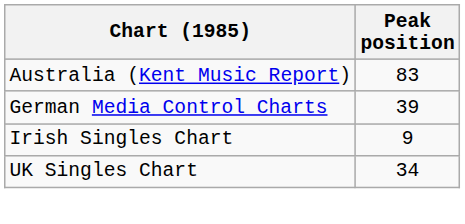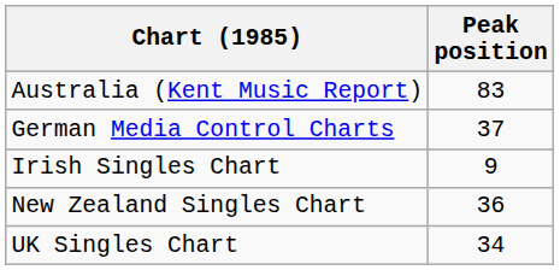German Media Control Charts | Peak position: 39 -> 37
+ row: New Zealand Singles Chart | 36
